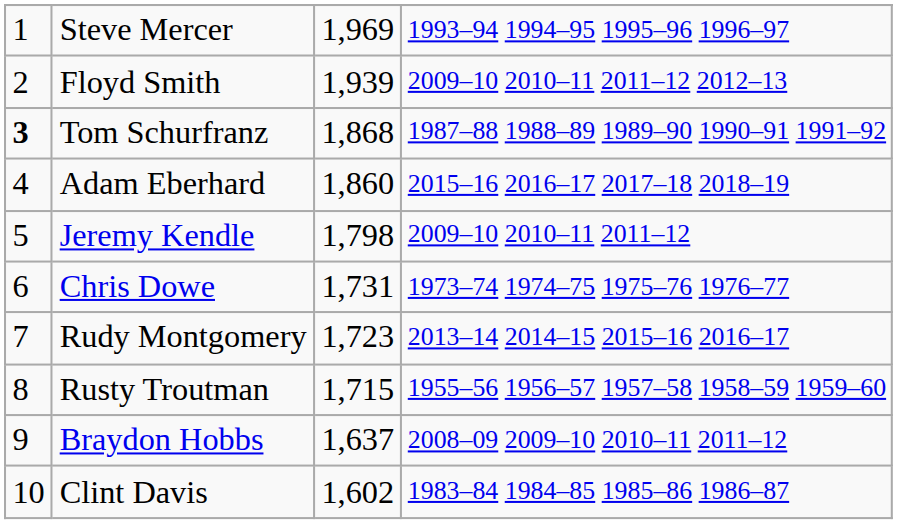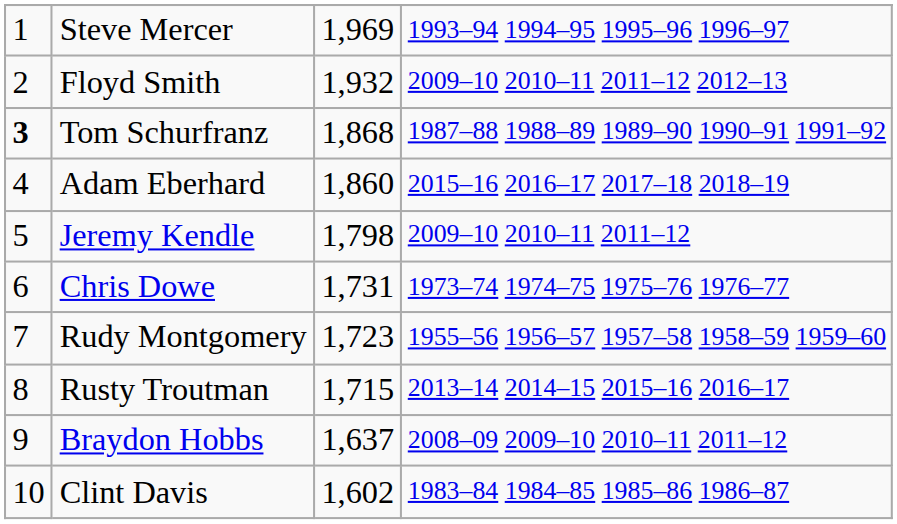Floyd Smith | column 3: 1,939 -> 1,932
Rudy Montgomery | column 4: 2013–14 2014–15 2015–16 2016–17 -> 1955–56 1956–57 1957–58 1958–59 1959–60
Rusty Troutman | column 4: 1955–56 1956–57 1957–58 1958–59 1959–60 -> 2013–14 2014–15 2015–16 2016–17
